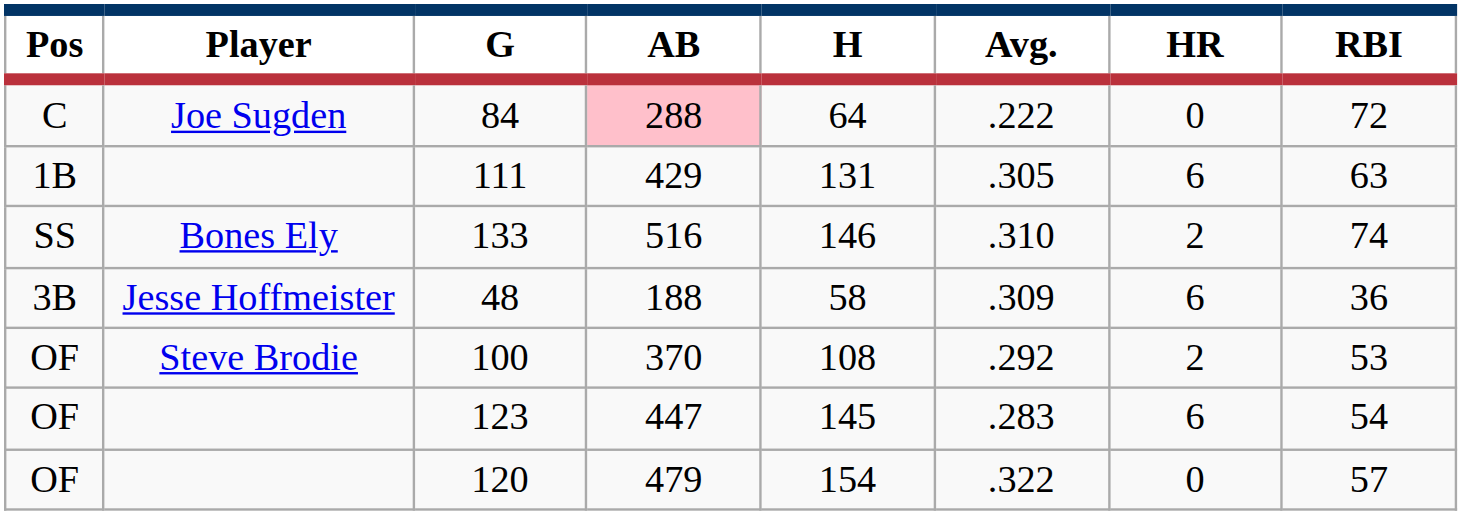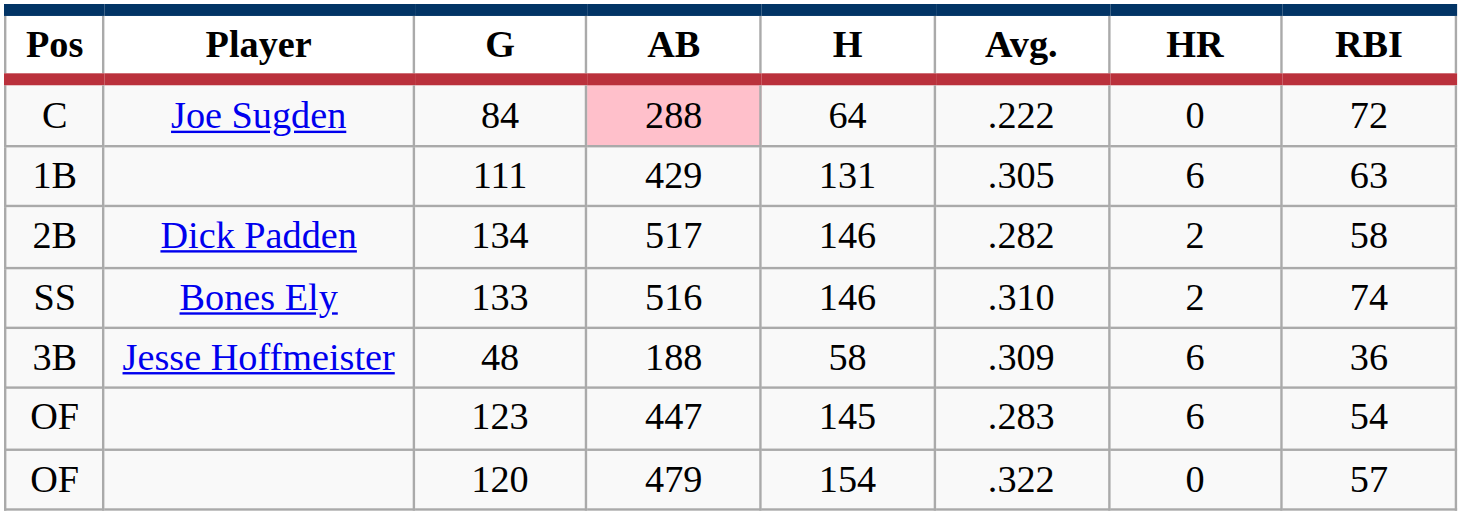+ row: 2B | Dick Padden | 134 | 517 | 146 | .282 | 2 | 58
- row: OF | Steve Brodie | 100 | 370 | 108 | .292 | 2 | 53
